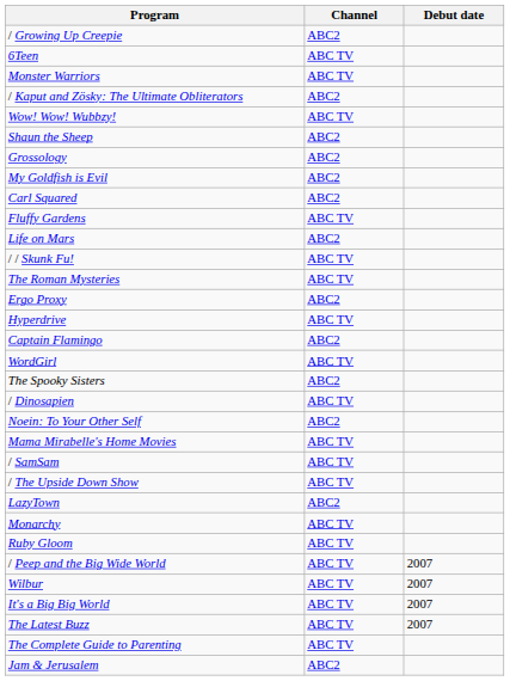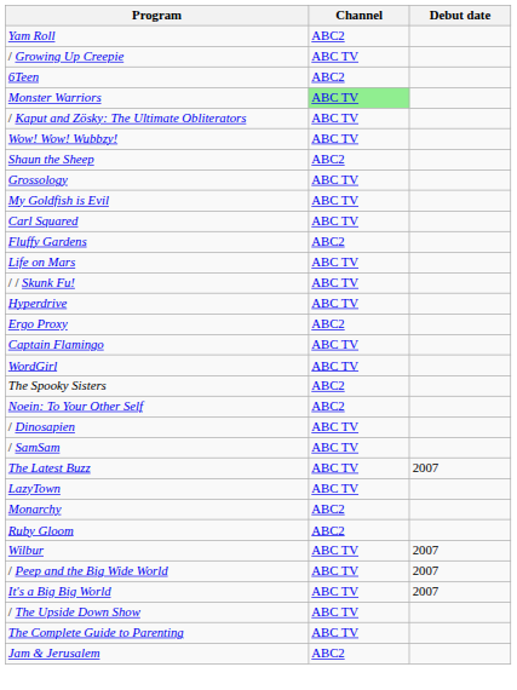+ row: Yam Roll | ABC2
/ Growing Up Creepie | Channel: ABC2 -> ABC TV
6Teen | Channel: ABC TV -> ABC2
Monster Warriors | Channel: no background -> lightgreen background
/ Kaput and Zösky: The Ultimate Obliterators | Channel: ABC2 -> ABC TV
Grossology | Channel: ABC2 -> ABC TV
My Goldfish is Evil | Channel: ABC2 -> ABC TV
Carl Squared | Channel: ABC2 -> ABC TV
Fluffy Gardens | Channel: ABC TV -> ABC2
Life on Mars | Channel: ABC2 -> ABC TV
- row: The Roman Mysteries | ABC TV
rows swapped: Hyperdrive <-> Ergo Proxy
Captain Flamingo | Channel: ABC2 -> ABC TV
rows swapped: / Dinosapien <-> Noein: To Your Other Self
- row: Mama Mirabelle's Home Movies | ABC TV
rows swapped: / The Upside Down Show <-> The Latest Buzz
LazyTown | Channel: ABC2 -> ABC TV
Monarchy | Channel: ABC TV -> ABC2
Ruby Gloom | Channel: ABC TV -> ABC2
rows swapped: / Peep and the Big Wide World <-> Wilbur
